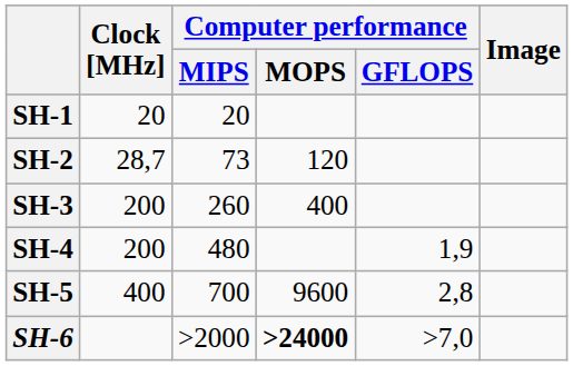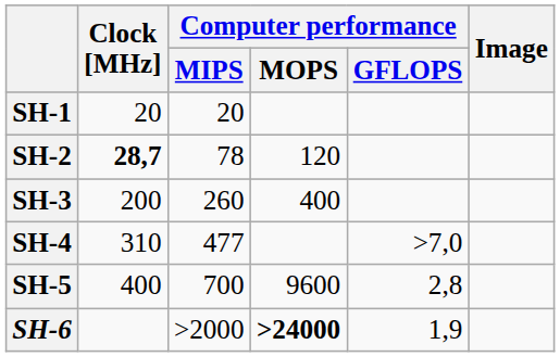SH-2 | Clock [MHz]: normal -> bold
SH-2 | Computer performance / MIPS: 73 -> 78
SH-4 | Clock [MHz]: 200 -> 310
SH-4 | Computer performance / MIPS: 480 -> 477
SH-4 | Computer performance / GFLOPS: 1,9 -> >7,0
SH-6 | Computer performance / GFLOPS: >7,0 -> 1,9
